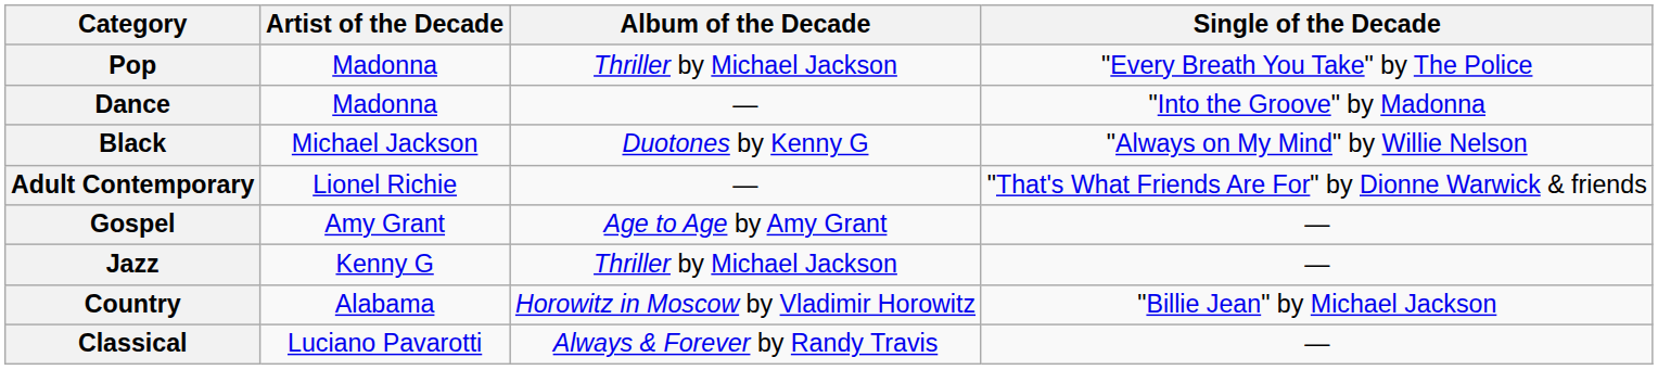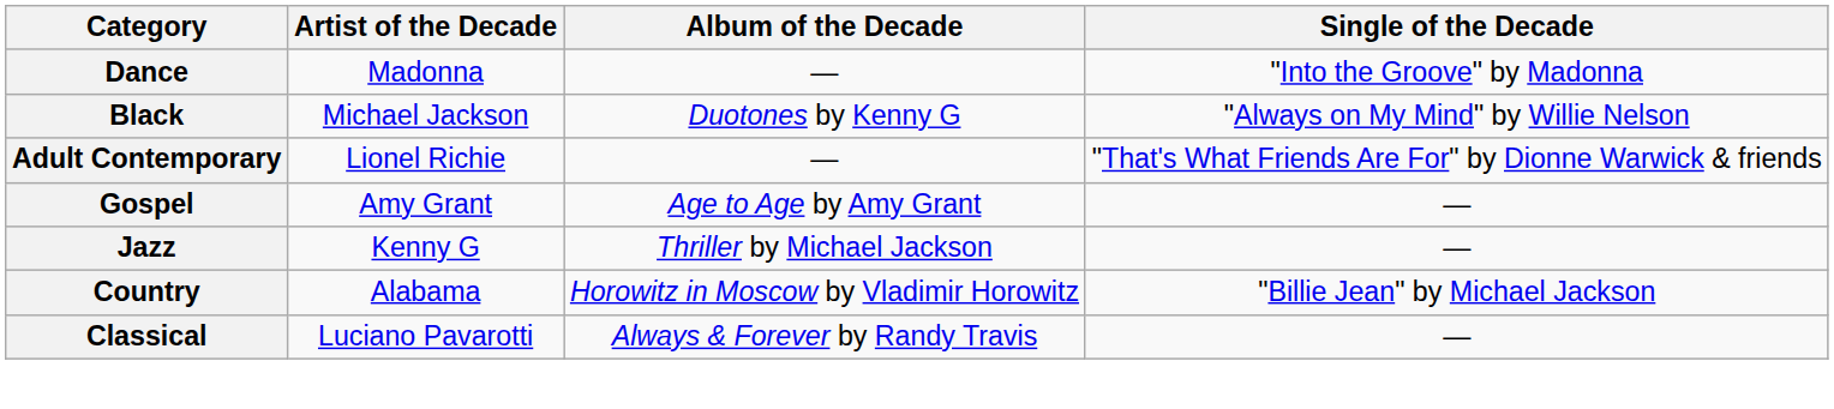- row: Pop | Madonna | Thriller by Michael Jackson | "Every Breath You Take" by The Police
